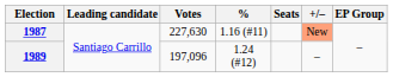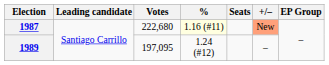1987 | Votes: 227,630 -> 222,680
1987 | %: no background -> lightyellow background
1989 | Votes: 197,096 -> 197,095
